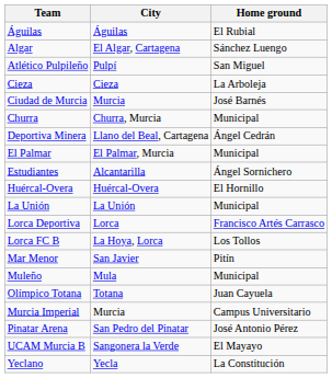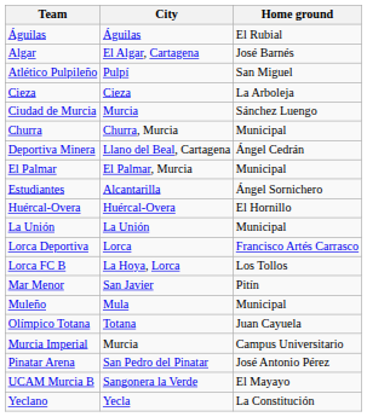Algar | Home ground: Sánchez Luengo -> José Barnés
Ciudad de Murcia | Home ground: José Barnés -> Sánchez Luengo
